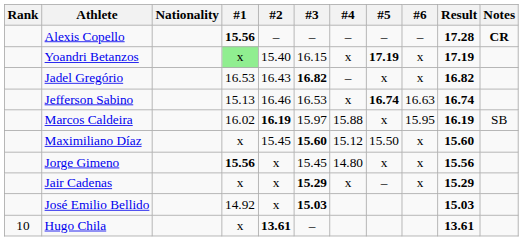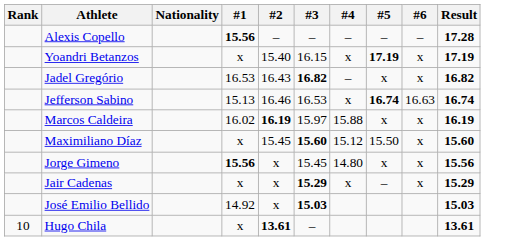- column: Notes | CR | SB
Yoandri Betanzos | #1: lightgreen background -> no background
Marcos Caldeira | #6: 15.95 -> x
